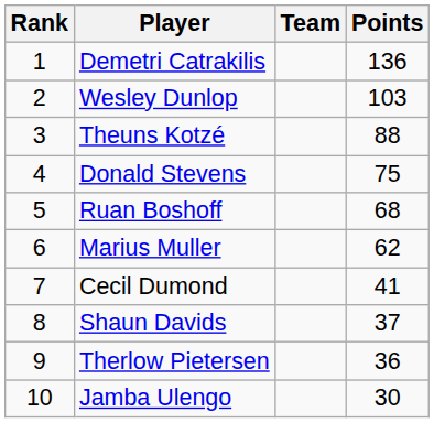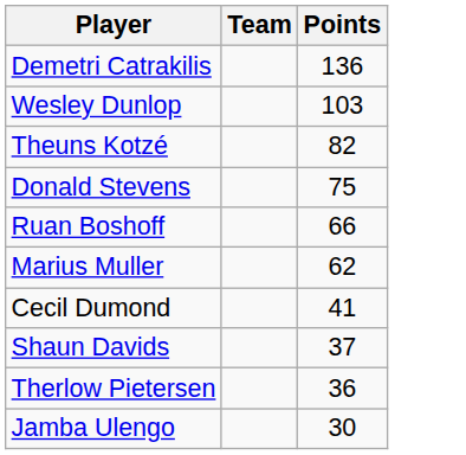- column: Rank | 1 | 2 | 3 | 4 | 5 | 6 | 7 | 8 | 9 | 10
Theuns Kotzé | Points: 88 -> 82
Ruan Boshoff | Points: 68 -> 66
